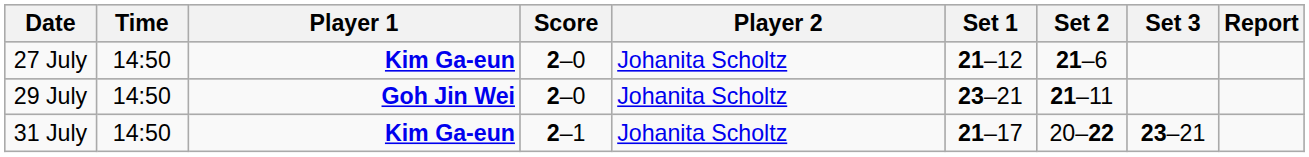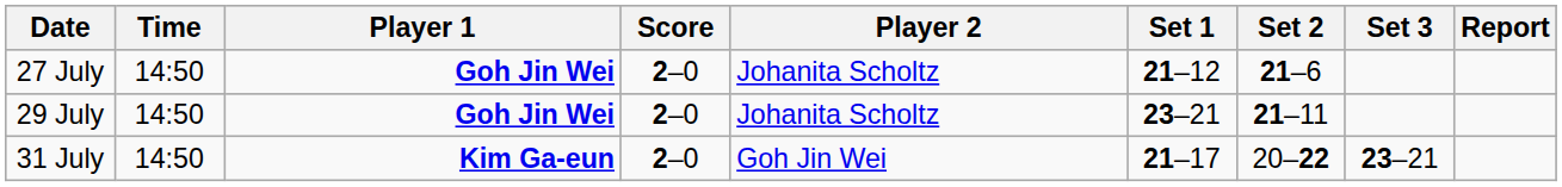27 July | Player 1: Kim Ga-eun -> Goh Jin Wei
31 July | Score: 2–1 -> 2–0
31 July | Player 2: Johanita Scholtz -> Goh Jin Wei
